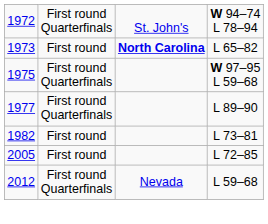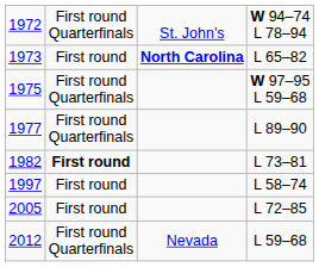1982 | column 2: normal -> bold
+ row: 1997 | First round | L 58–74
